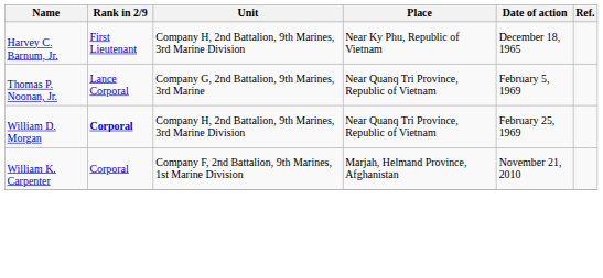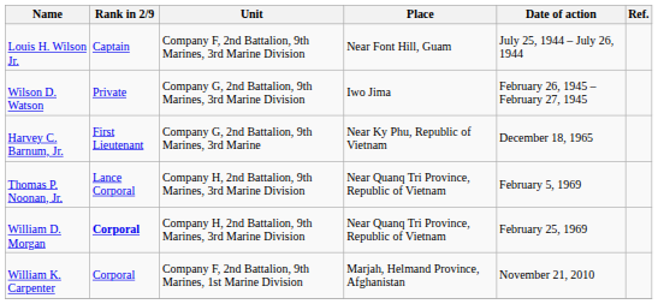+ row: Louis H. Wilson Jr. | Captain | Company F, 2nd Battalion, 9th Marines, 3rd Marine Division | Near Font Hill, Guam | July 25, 1944 – July 26, 1944
+ row: Wilson D. Watson | Private | Company G, 2nd Battalion, 9th Marines, 3rd Marine Division | Iwo Jima | February 26, 1945 – February 27, 1945
Harvey C. Barnum, Jr. | Unit: Company H, 2nd Battalion, 9th Marines, 3rd Marine Division -> Company G, 2nd Battalion, 9th Marines, 3rd Marine
Thomas P. Noonan, Jr. | Unit: Company G, 2nd Battalion, 9th Marines, 3rd Marine -> Company H, 2nd Battalion, 9th Marines, 3rd Marine Division
